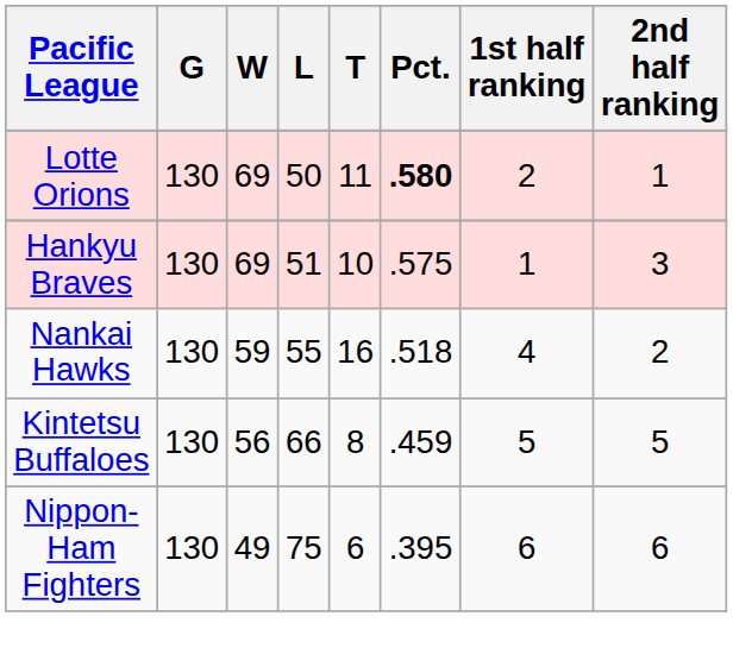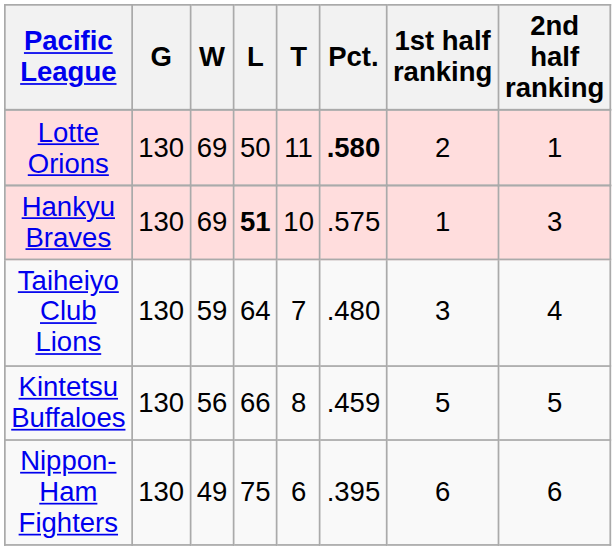Hankyu Braves | L: normal -> bold
- row: Nankai Hawks | 130 | 59 | 55 | 16 | .518 | 4 | 2
+ row: Taiheiyo Club Lions | 130 | 59 | 64 | 7 | .480 | 3 | 4
